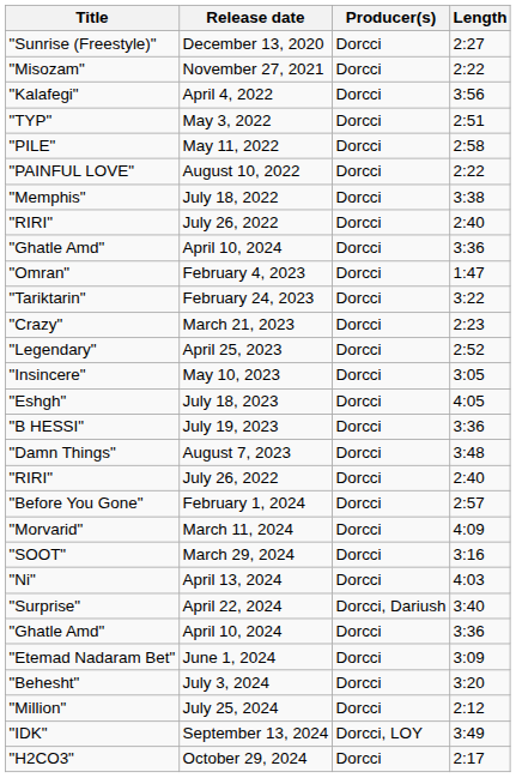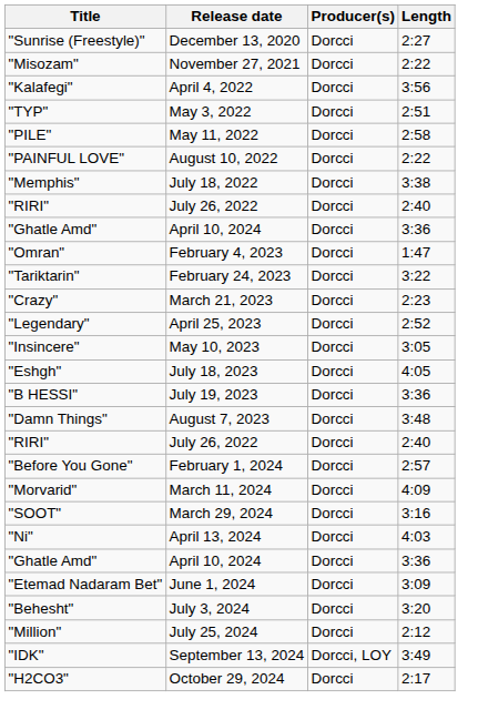- row: "Surprise" | April 22, 2024 | Dorcci, Dariush | 3:40
